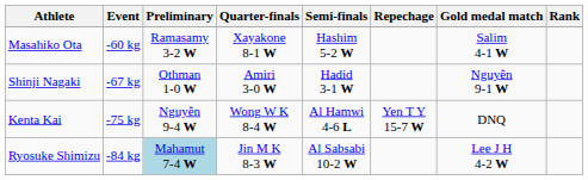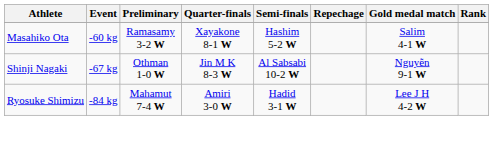Shinji Nagaki | Quarter-finals: Amiri 3-0 W -> Jin M K 8-3 W
Shinji Nagaki | Semi-finals: Hadid 3-1 W -> Al Sabsabi 10-2 W
- row: Kenta Kai | -75 kg | Nguyễn 9-4 W | Wong W K 8-4 W | Al Hamwi 4-6 L | Yen T Y 15-7 W | DNQ
Ryosuke Shimizu | Preliminary: lightblue background -> no background
Ryosuke Shimizu | Quarter-finals: Jin M K 8-3 W -> Amiri 3-0 W
Ryosuke Shimizu | Semi-finals: Al Sabsabi 10-2 W -> Hadid 3-1 W
